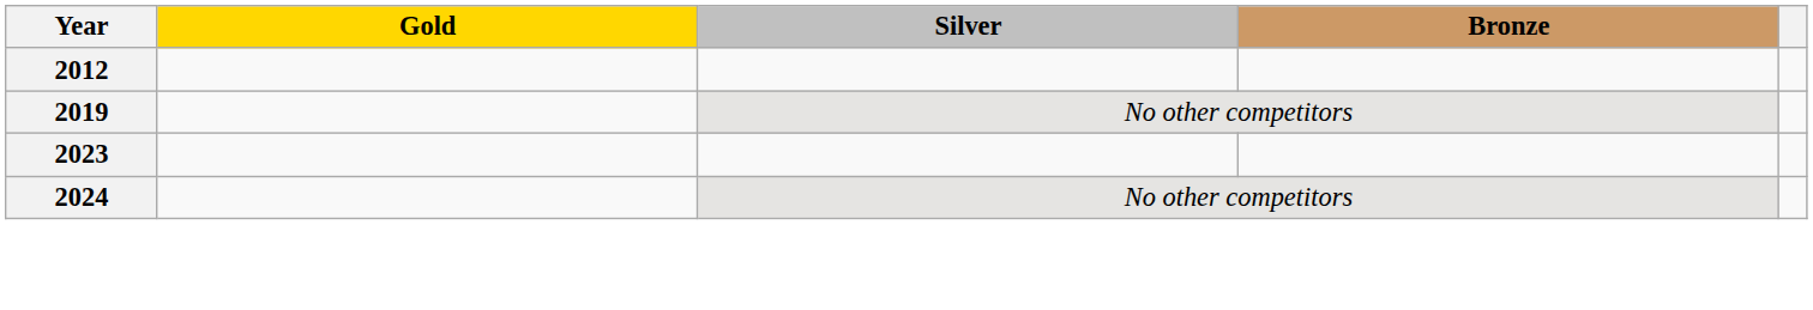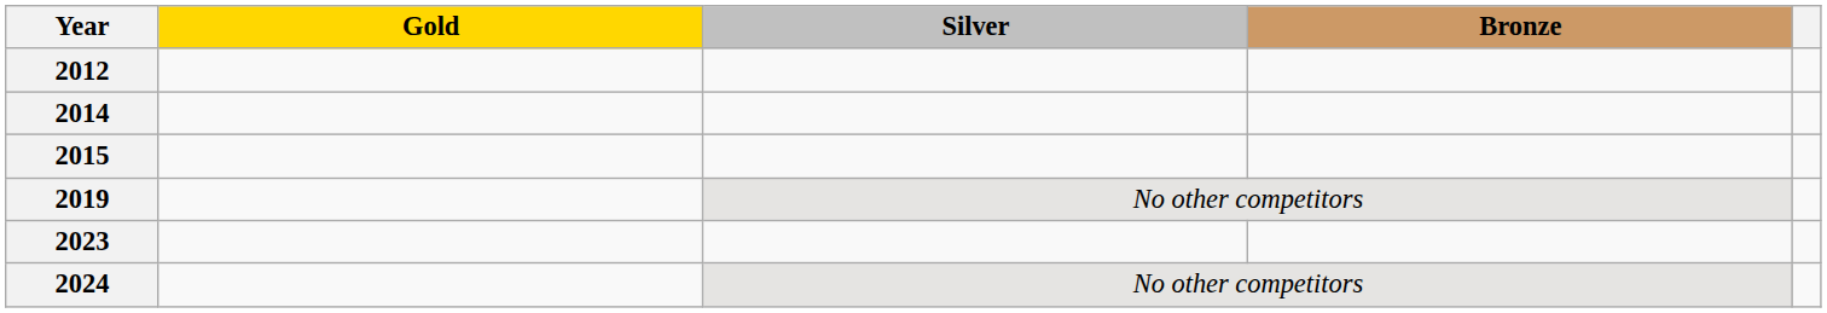+ row: 2014
+ row: 2015
